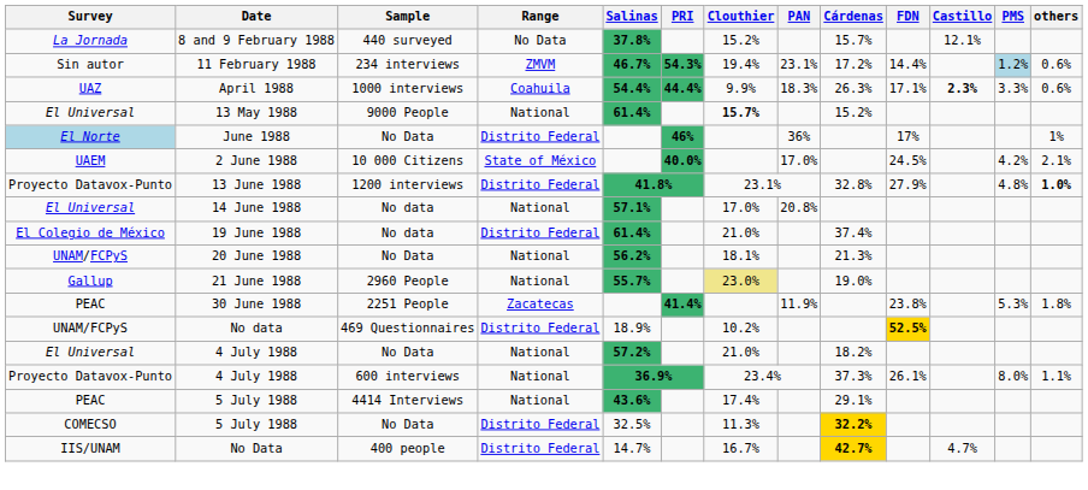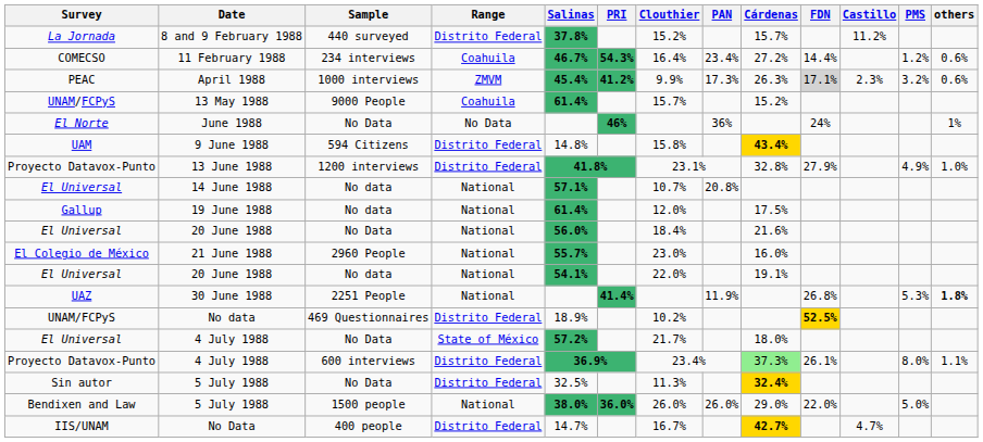8 and 9 February 1988 | Range: No Data -> Distrito Federal
8 and 9 February 1988 | Castillo: 12.1% -> 11.2%
11 February 1988 | Survey: Sin autor -> COMECSO
11 February 1988 | Range: ZMVM -> Coahuila
11 February 1988 | Clouthier: 19.4% -> 16.4%
11 February 1988 | PAN: 23.1% -> 23.4%
11 February 1988 | Cárdenas: 17.2% -> 27.2%
11 February 1988 | PMS: lightblue background -> no background
April 1988 | Survey: UAZ -> PEAC
April 1988 | Range: Coahuila -> ZMVM
April 1988 | Salinas: 54.4% -> 45.4%
April 1988 | PRI: 44.4% -> 41.2%
April 1988 | PAN: 18.3% -> 17.3%
April 1988 | FDN: no background -> lightgrey background
April 1988 | Castillo: bold -> normal
April 1988 | PMS: 3.3% -> 3.2%
13 May 1988 | Survey: El Universal -> UNAM/FCPyS
13 May 1988 | Range: National -> Coahuila
13 May 1988 | Clouthier: bold -> normal
June 1988 | Survey: lightblue background -> no background
June 1988 | Range: Distrito Federal -> No Data
June 1988 | FDN: 17% -> 24%
- row: UAEM | 2 June 1988 | 10 000 Citizens | State of México | 40.0% | 17.0% | 24.5% | 4.2% | 2.1%
+ row: UAM | 9 June 1988 | 594 Citizens | Distrito Federal | 14.8% | 15.8% | 43.4%
13 June 1988 | PMS: 4.8% -> 4.9%
13 June 1988 | others: bold -> normal
14 June 1988 | Clouthier: 17.0% -> 10.7%
19 June 1988 | Survey: El Colegio de México -> Gallup
19 June 1988 | Range: Distrito Federal -> National
19 June 1988 | Clouthier: 21.0% -> 12.0%
19 June 1988 | Cárdenas: 37.4% -> 17.5%
20 June 1988 / No Data | Survey: UNAM/FCPyS -> El Universal
20 June 1988 / No Data | Salinas: 56.2% -> 56.0%
20 June 1988 / No Data | Clouthier: 18.1% -> 18.4%
20 June 1988 / No Data | Cárdenas: 21.3% -> 21.6%
21 June 1988 | Survey: Gallup -> El Colegio de México
21 June 1988 | Clouthier: khaki background -> no background
21 June 1988 | Cárdenas: 19.0% -> 16.0%
+ row: El Universal | 20 June 1988 | No data | National | 54.1% | 22.0% | 19.1%
30 June 1988 | Survey: PEAC -> UAZ
30 June 1988 | Range: Zacatecas -> National
30 June 1988 | FDN: 23.8% -> 26.8%
30 June 1988 | others: normal -> bold
4 July 1988 / No Data | Range: National -> State of México
4 July 1988 / No Data | Clouthier: 21.0% -> 21.7%
4 July 1988 / No Data | Cárdenas: 18.2% -> 18.0%
4 July 1988 / 600 interviews | Range: National -> Distrito Federal
4 July 1988 / 600 interviews | Cárdenas: no background -> lightgreen background
- row: PEAC | 5 July 1988 | 4414 Interviews | National | 43.6% | 17.4% | 29.1%
5 July 1988 / No Data | Survey: COMECSO -> Sin autor
5 July 1988 / No Data | Cárdenas: 32.2% -> 32.4%
+ row: Bendixen and Law | 5 July 1988 | 1500 people | National | 38.0% | 36.0% | 26.0% | 26.0% | 29.0% | 22.0% | 5.0%
